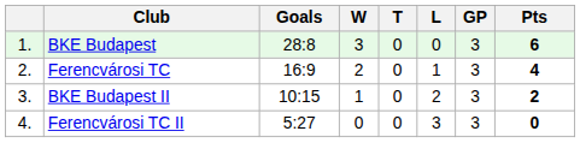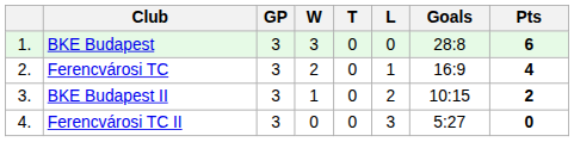columns swapped: GP <-> Goals
